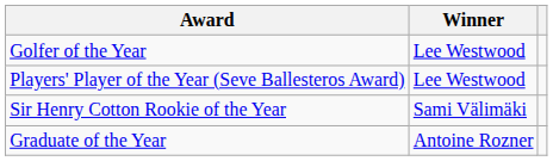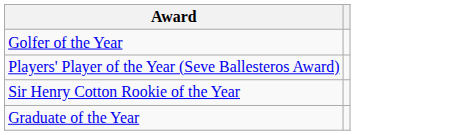- column: Winner | Lee Westwood | Lee Westwood | Sami Välimäki | Antoine Rozner
